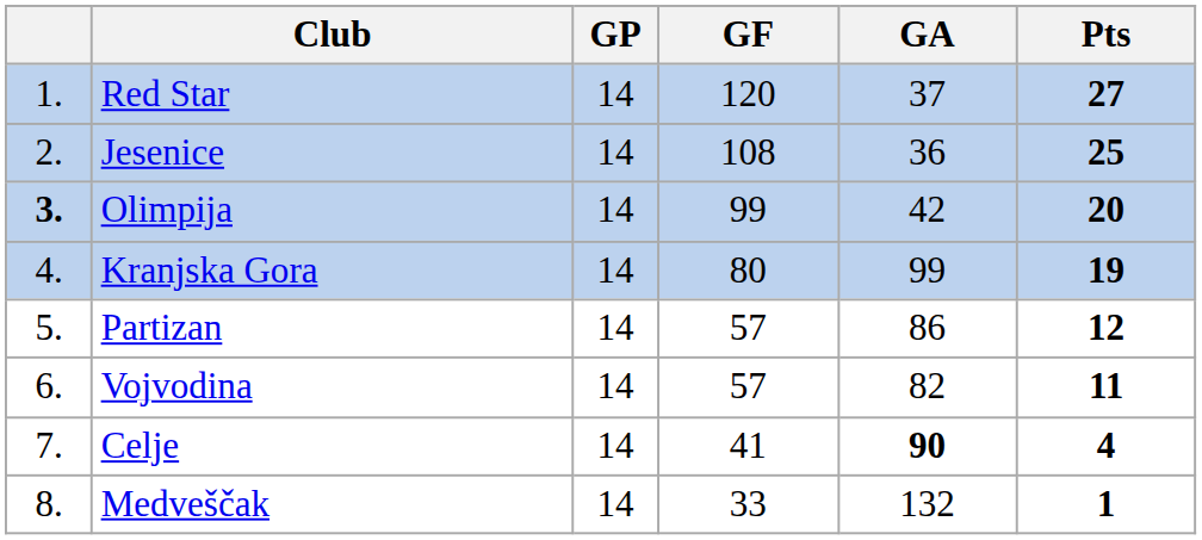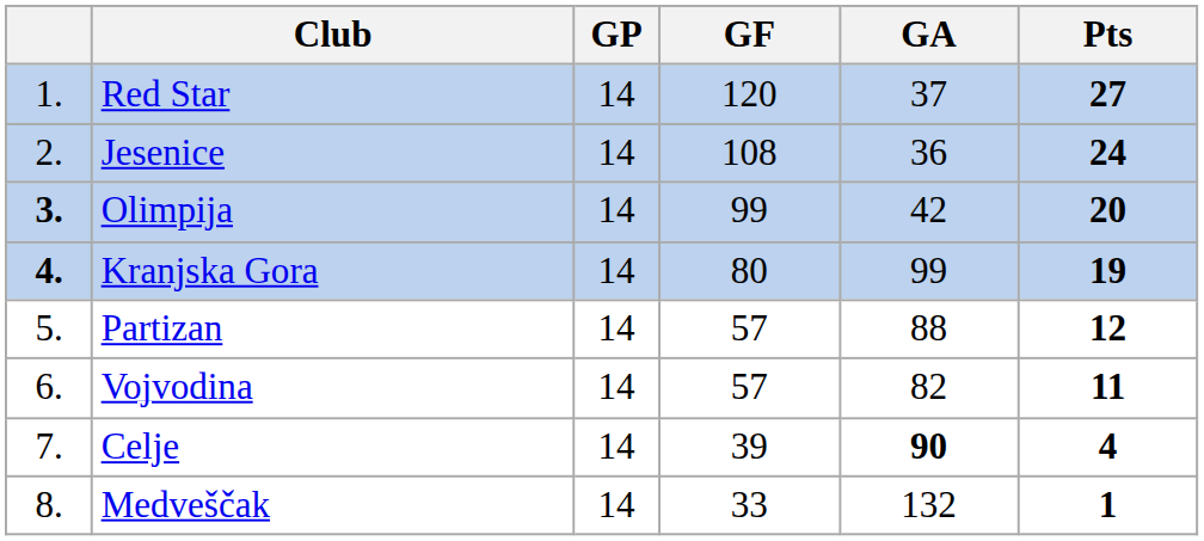Jesenice | Pts: 25 -> 24
Kranjska Gora | column 1: normal -> bold
Partizan | GA: 86 -> 88
Celje | GF: 41 -> 39
